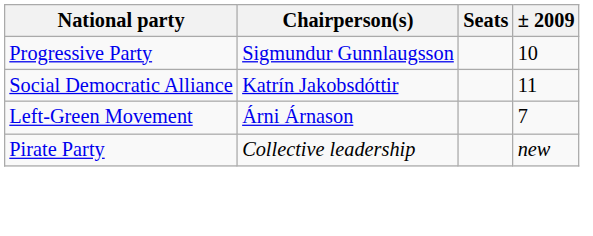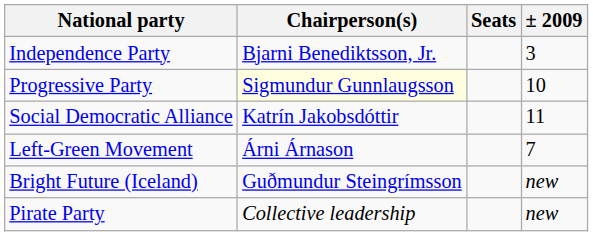+ row: Independence Party | Bjarni Benediktsson, Jr. | 3
Progressive Party | Chairperson(s): no background -> lightyellow background
+ row: Bright Future (Iceland) | Guðmundur Steingrímsson | new
